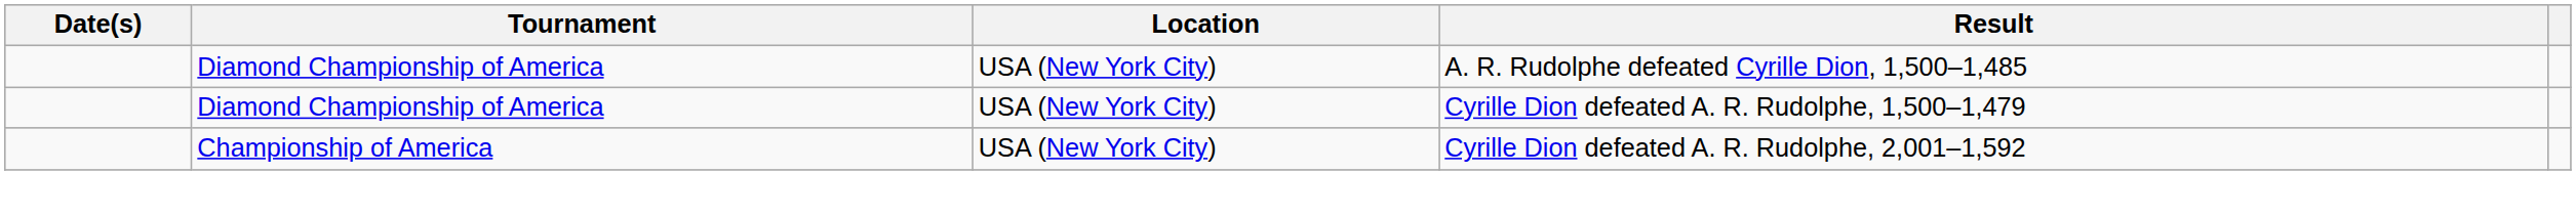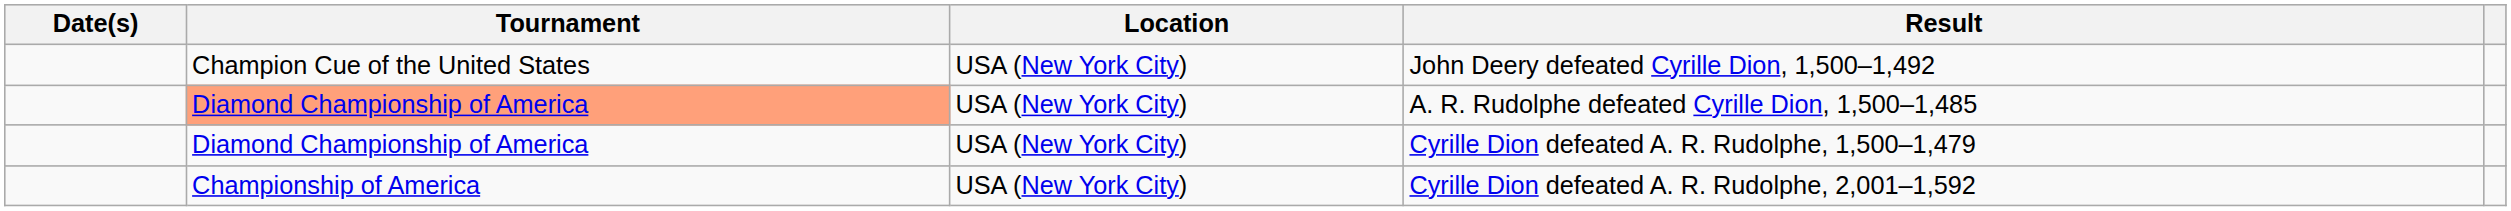+ row: Champion Cue of the United States | USA (New York City) | John Deery defeated Cyrille Dion, 1,500–1,492
A. R. Rudolphe defeated Cyrille Dion, 1,500–1,485 | Tournament: no background -> lightsalmon background
